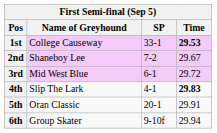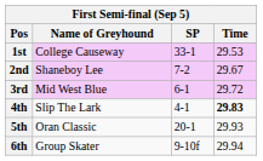1st | Time: bold -> normal
5th | Time: 29.91 -> 29.93
